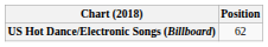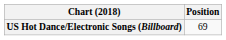US Hot Dance/Electronic Songs (Billboard) | Position: 62 -> 69
